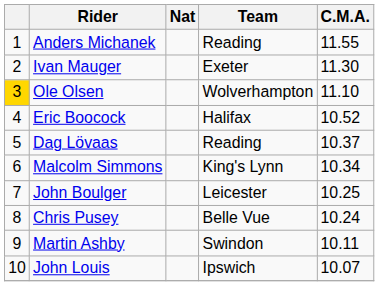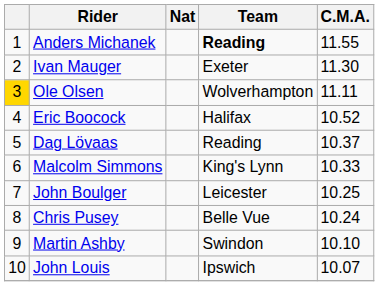Anders Michanek | Team: normal -> bold
Ole Olsen | C.M.A.: 11.10 -> 11.11
Malcolm Simmons | C.M.A.: 10.34 -> 10.33
Martin Ashby | C.M.A.: 10.11 -> 10.10
